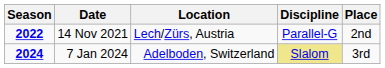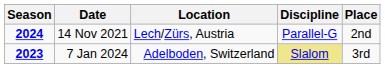14 Nov 2021 | Season: 2022 -> 2024
7 Jan 2024 | Season: 2024 -> 2023
